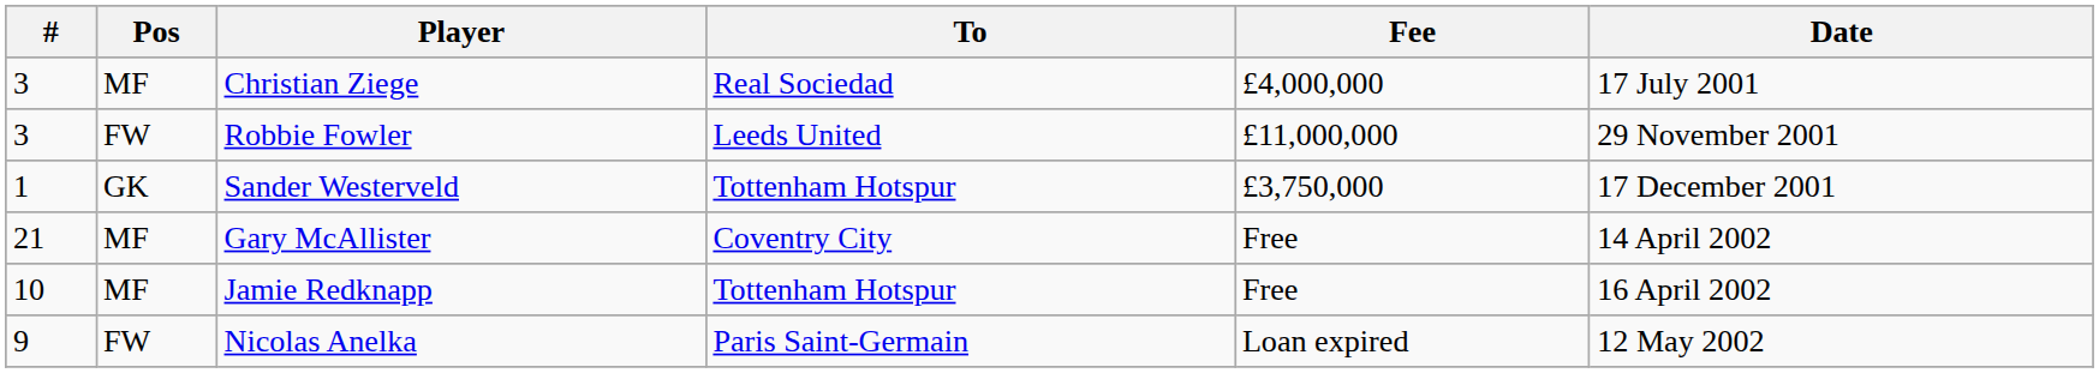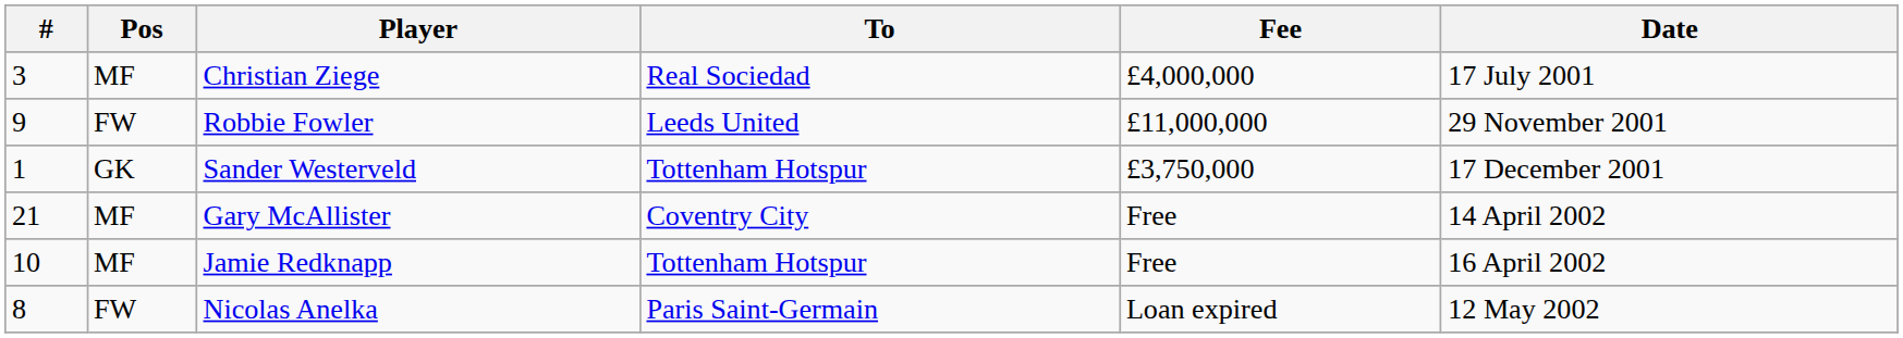Robbie Fowler | #: 3 -> 9
Nicolas Anelka | #: 9 -> 8
